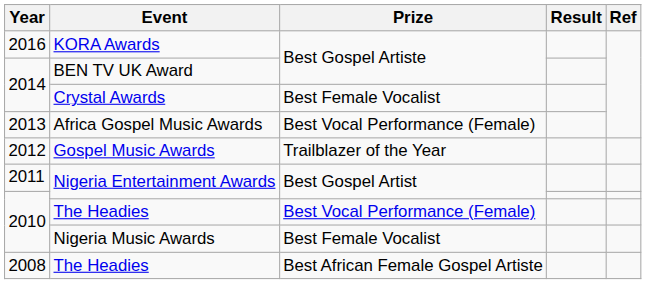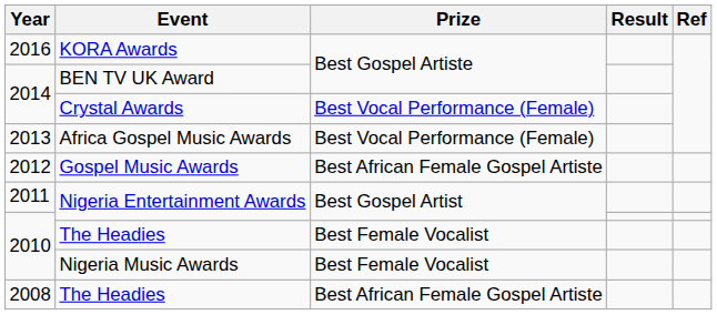Crystal Awards | Prize: Best Female Vocalist -> Best Vocal Performance (Female)
Gospel Music Awards | Prize: Trailblazer of the Year -> Best African Female Gospel Artiste
2010 / The Headies | Prize: Best Vocal Performance (Female) -> Best Female Vocalist
